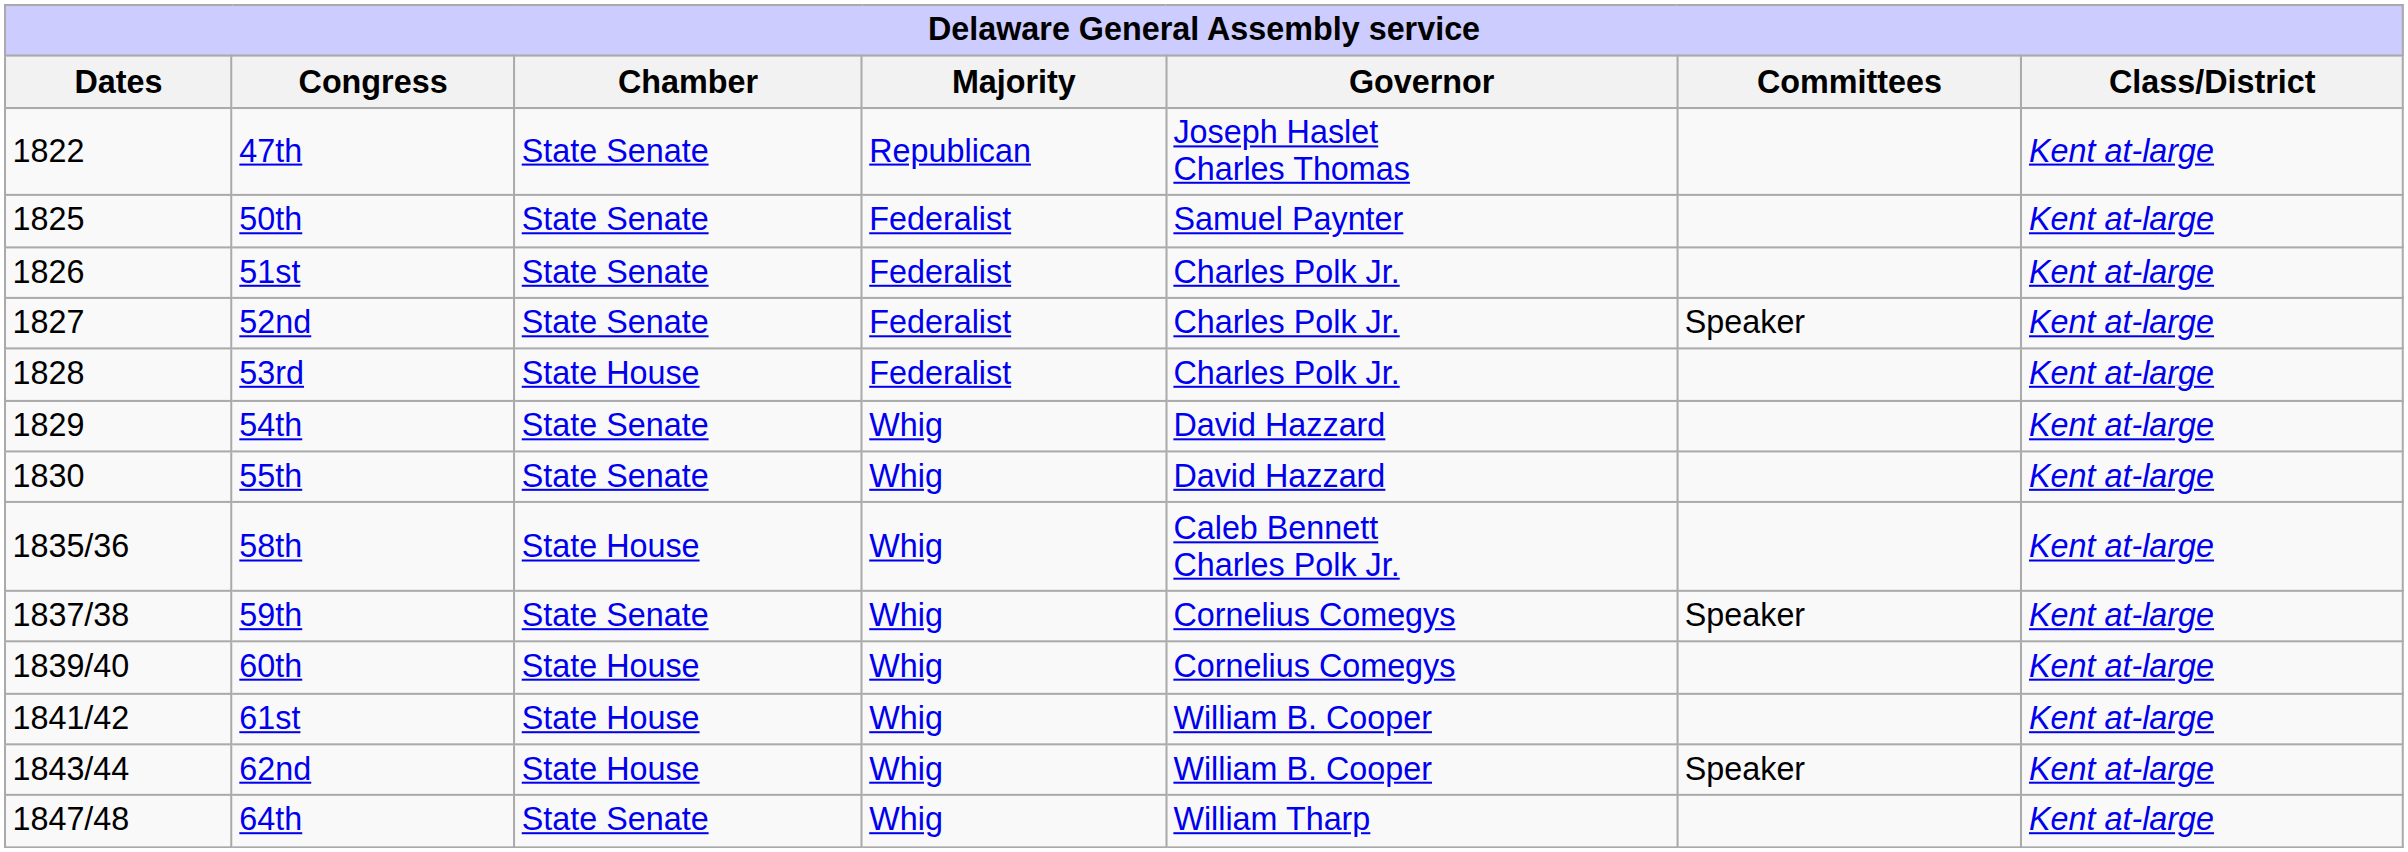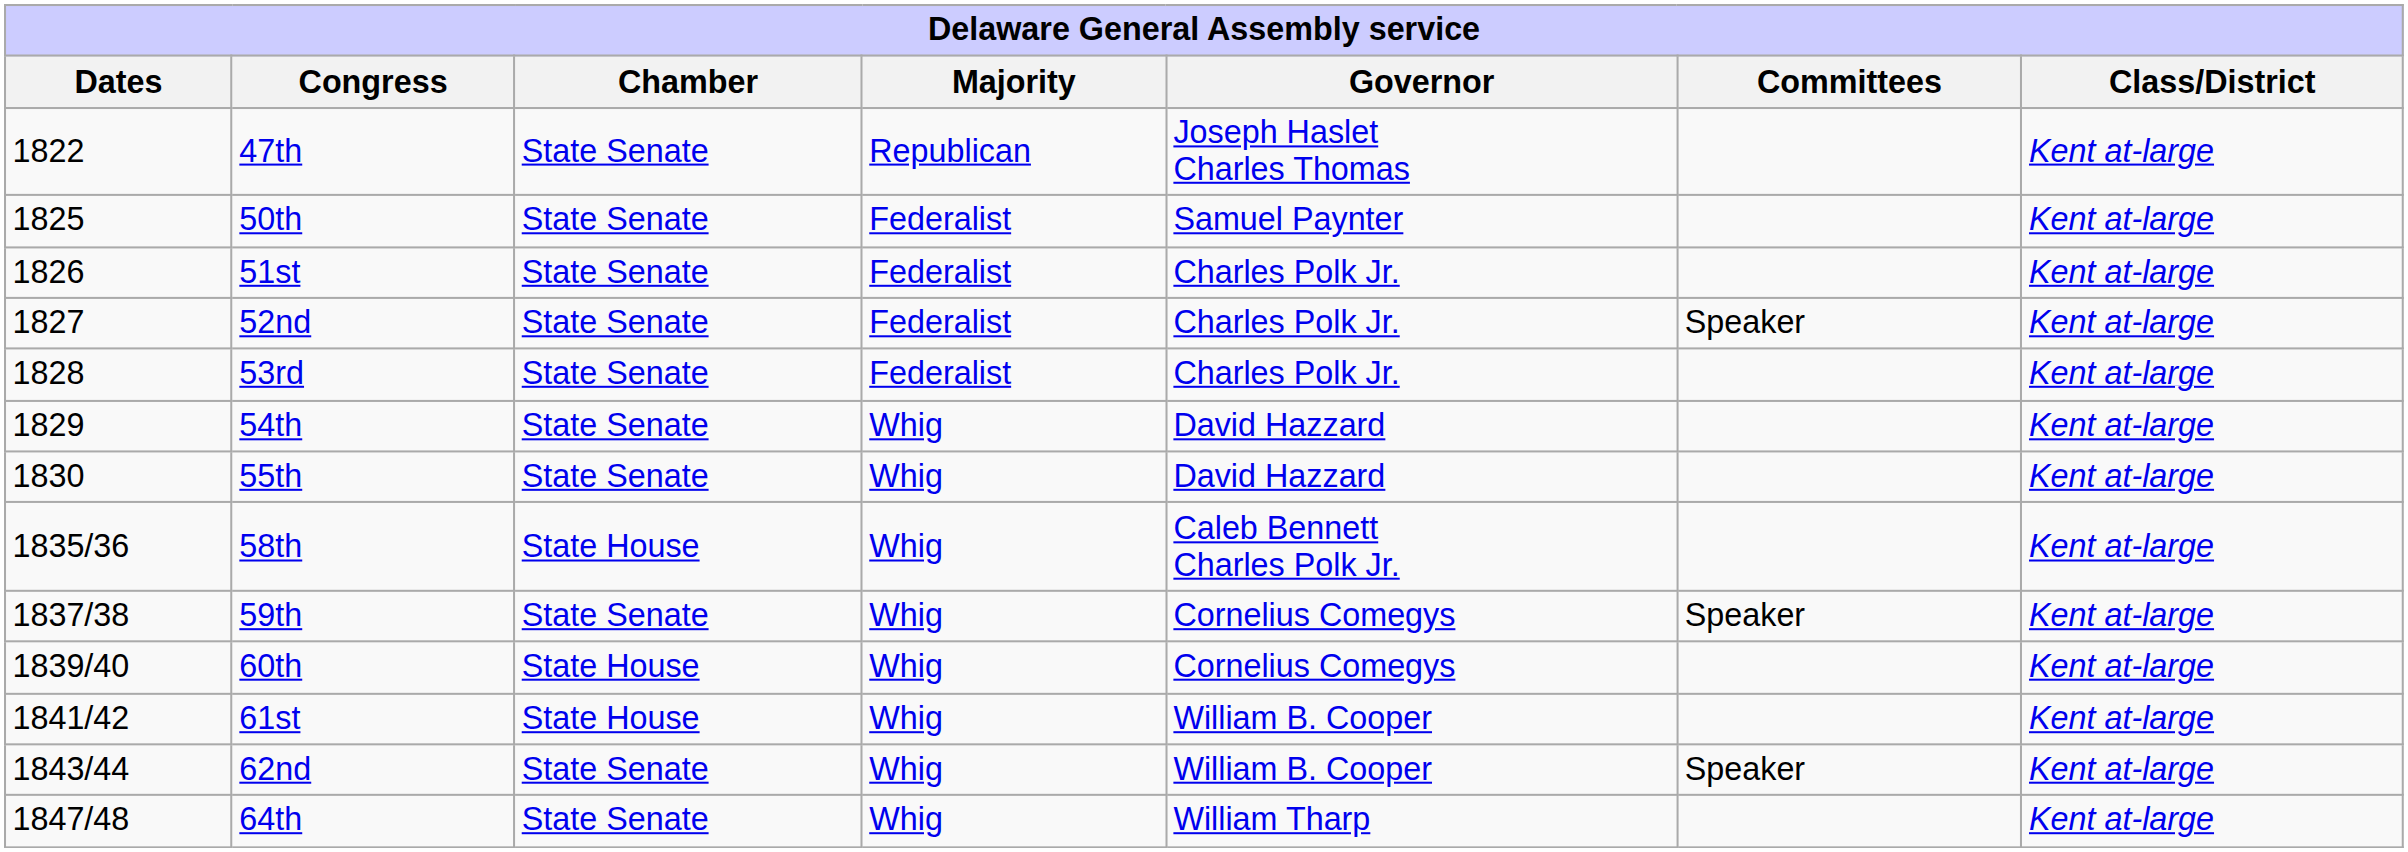53rd | Chamber: State House -> State Senate
62nd | Chamber: State House -> State Senate
